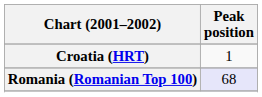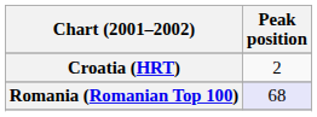Croatia (HRT) | Peak position: 1 -> 2
